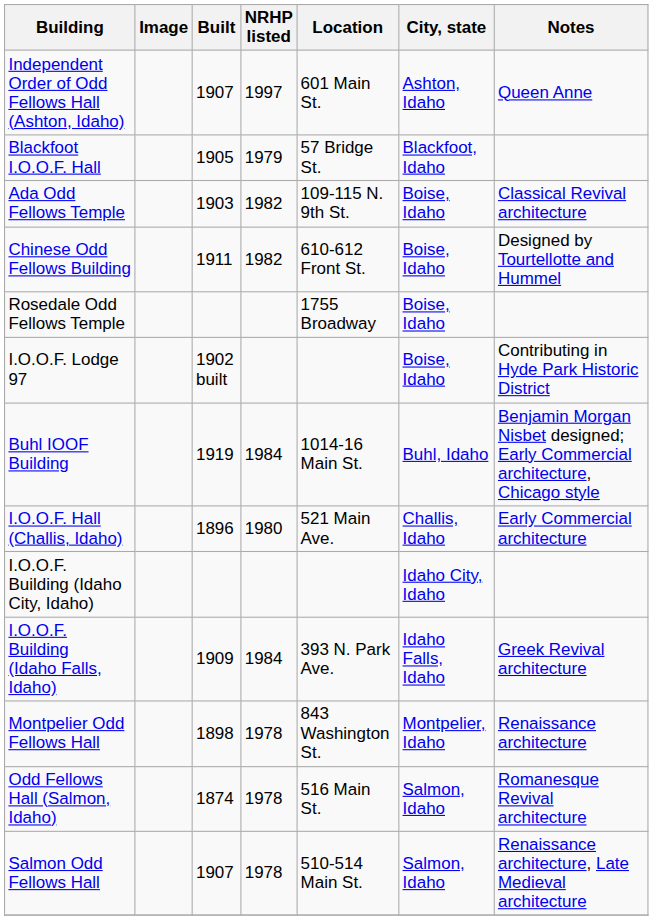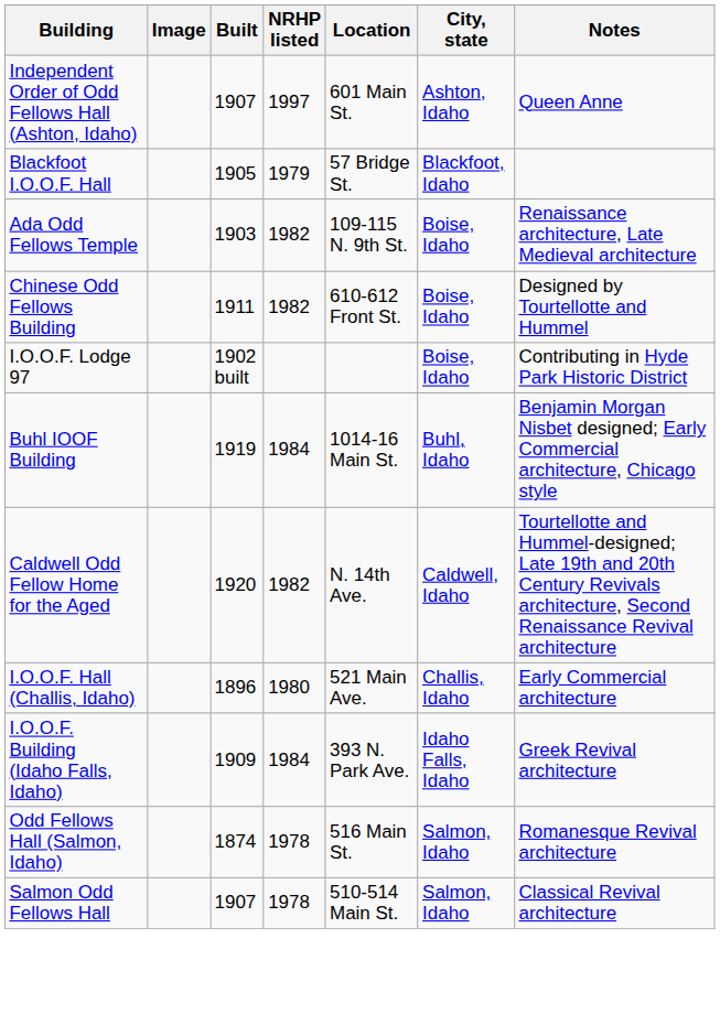Ada Odd Fellows Temple | Notes: Classical Revival architecture -> Renaissance architecture, Late Medieval architecture
- row: Rosedale Odd Fellows Temple | 1755 Broadway | Boise, Idaho
+ row: Caldwell Odd Fellow Home for the Aged | 1920 | 1982 | N. 14th Ave. | Caldwell, Idaho | Tourtellotte and Hummel-designed; Late 19th and 20th Century Revivals architecture, Second Renaissance Revival architecture
- row: I.O.O.F. Building (Idaho City, Idaho) | Idaho City, Idaho
- row: Montpelier Odd Fellows Hall | 1898 | 1978 | 843 Washington St. | Montpelier, Idaho | Renaissance architecture
Salmon Odd Fellows Hall | Notes: Renaissance architecture, Late Medieval architecture -> Classical Revival architecture
